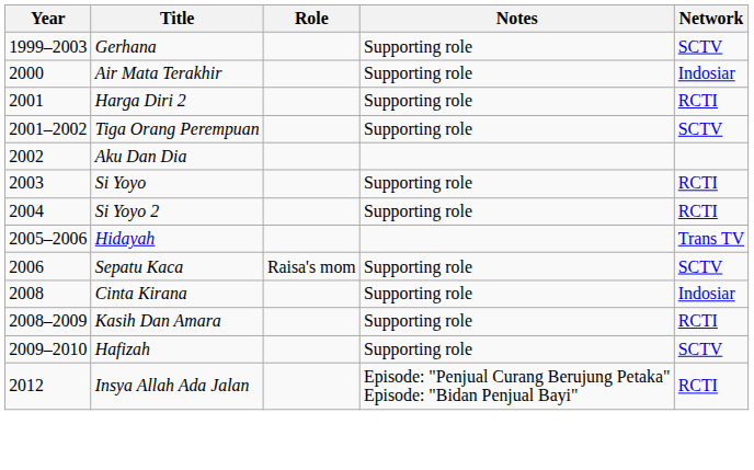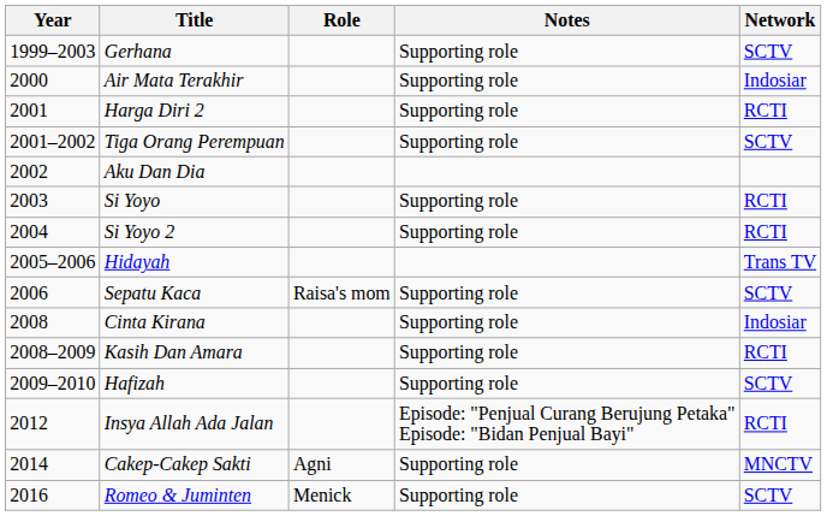+ row: 2014 | Cakep-Cakep Sakti | Agni | Supporting role | MNCTV
+ row: 2016 | Romeo & Juminten | Menick | Supporting role | SCTV
